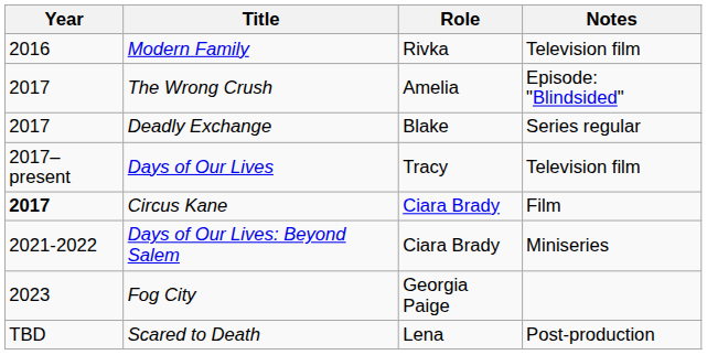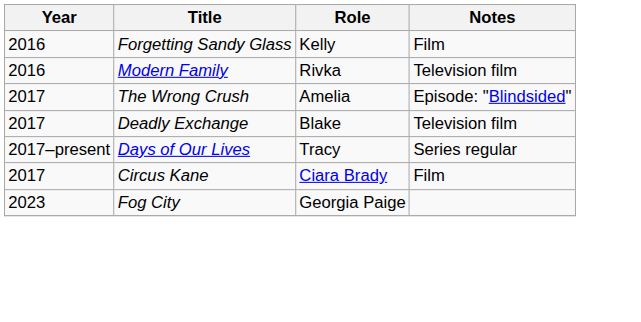+ row: 2016 | Forgetting Sandy Glass | Kelly | Film
Deadly Exchange | Notes: Series regular -> Television film
Days of Our Lives | Notes: Television film -> Series regular
Circus Kane | Year: bold -> normal
- row: 2021-2022 | Days of Our Lives: Beyond Salem | Ciara Brady | Miniseries
- row: TBD | Scared to Death | Lena | Post-production
